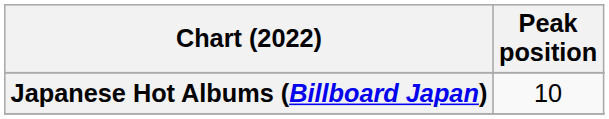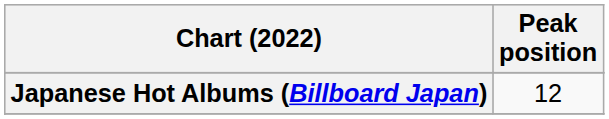Japanese Hot Albums (Billboard Japan) | Peak position: 10 -> 12
